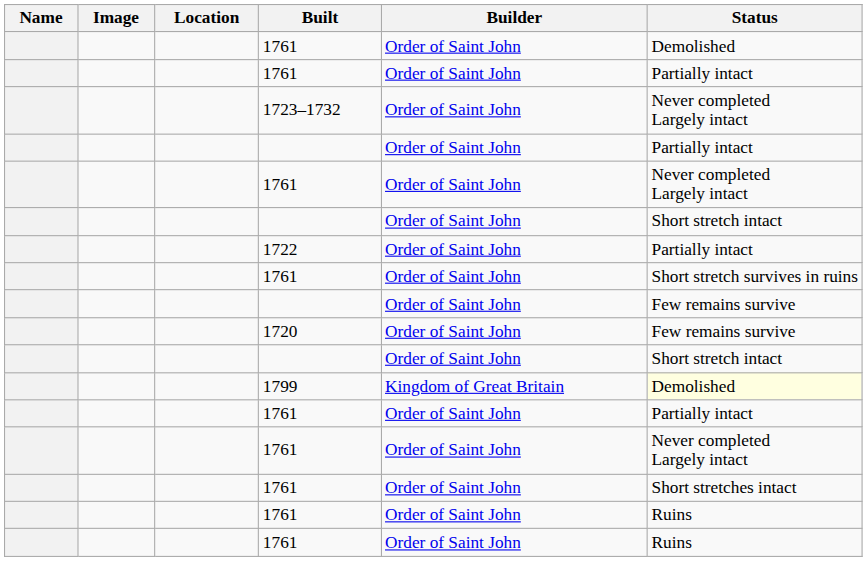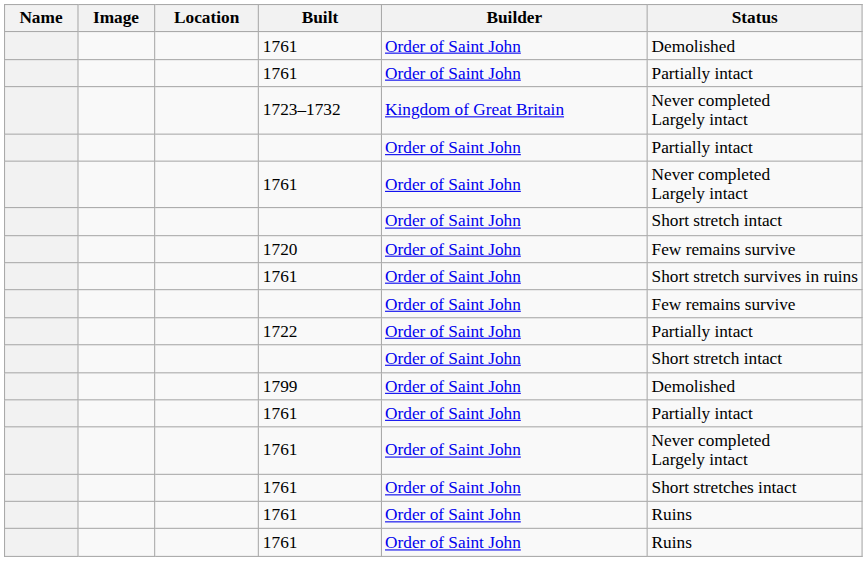1723–1732 | Builder: Order of Saint John -> Kingdom of Great Britain
rows swapped: 1722 <-> 1720
1799 | Builder: Kingdom of Great Britain -> Order of Saint John
1799 | Status: lightyellow background -> no background
